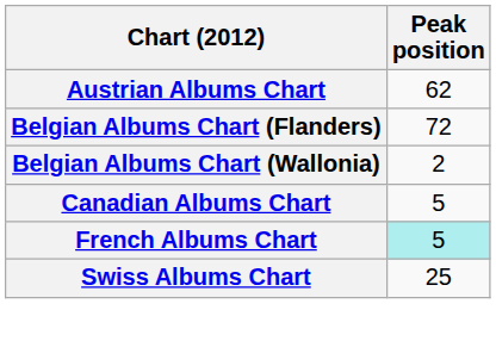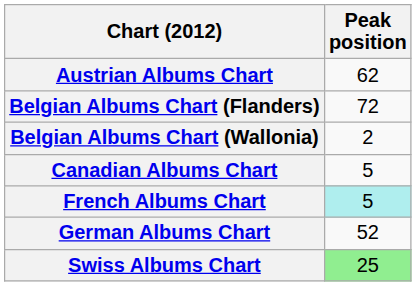+ row: German Albums Chart | 52
Swiss Albums Chart | Peak position: no background -> lightgreen background
